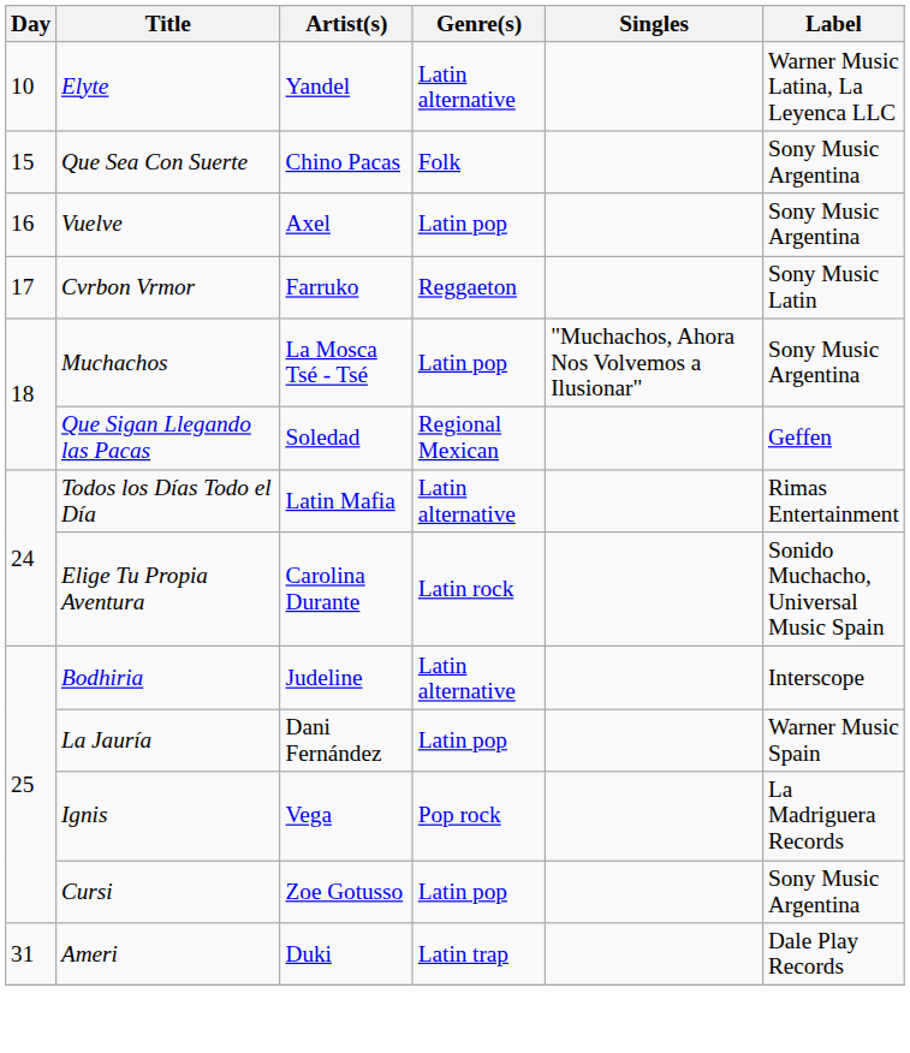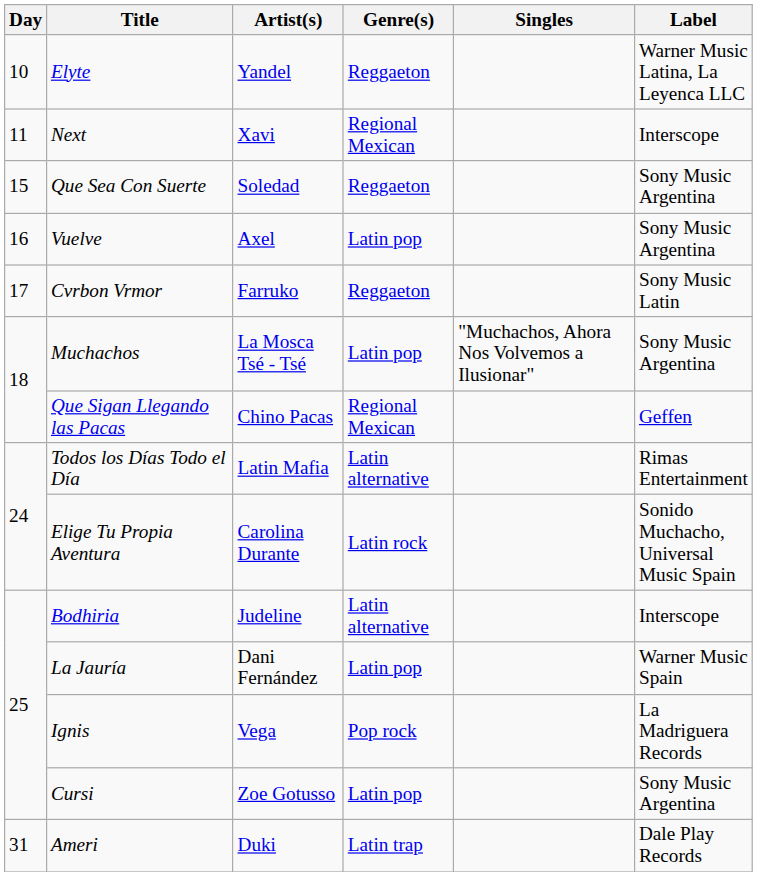Elyte | Genre(s): Latin alternative -> Reggaeton
+ row: 11 | Next | Xavi | Regional Mexican | Interscope
Que Sea Con Suerte | Artist(s): Chino Pacas -> Soledad
Que Sea Con Suerte | Genre(s): Folk -> Reggaeton
Que Sigan Llegando las Pacas | Artist(s): Soledad -> Chino Pacas
